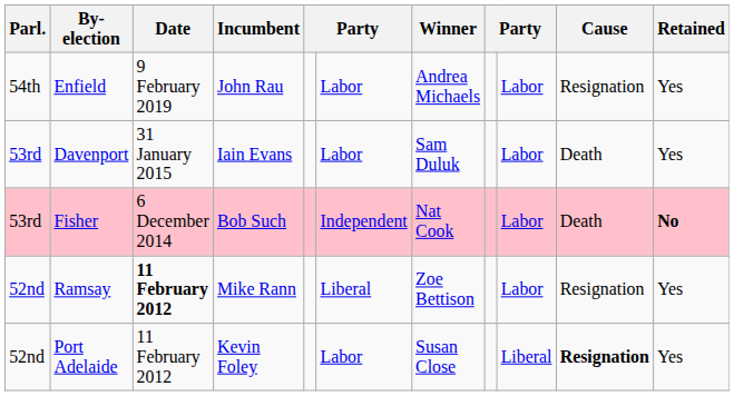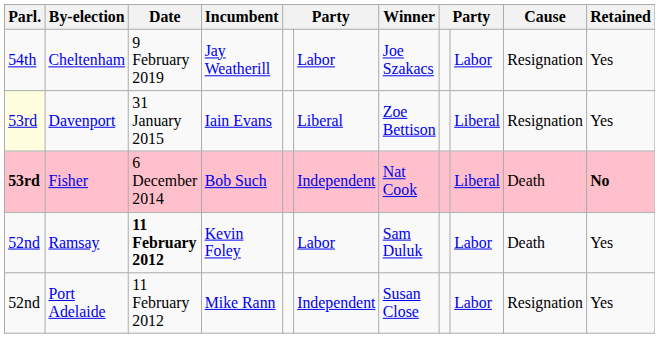+ row: 54th | Cheltenham | 9 February 2019 | Jay Weatherill | Labor | Joe Szakacs | Labor | Resignation | Yes
- row: 54th | Enfield | 9 February 2019 | John Rau | Labor | Andrea Michaels | Labor | Resignation | Yes
Davenport | Parl.: no background -> lightyellow background
Davenport | column 6: Labor -> Liberal
Davenport | Winner: Sam Duluk -> Zoe Bettison
Davenport | column 9: Labor -> Liberal
Davenport | Cause: Death -> Resignation
Fisher | Parl.: normal -> bold
Fisher | column 9: Labor -> Liberal
Ramsay | Incumbent: Mike Rann -> Kevin Foley
Ramsay | column 6: Liberal -> Labor
Ramsay | Winner: Zoe Bettison -> Sam Duluk
Ramsay | Cause: Resignation -> Death
Port Adelaide | Incumbent: Kevin Foley -> Mike Rann
Port Adelaide | column 6: Labor -> Independent
Port Adelaide | column 9: Liberal -> Labor
Port Adelaide | Cause: bold -> normal
